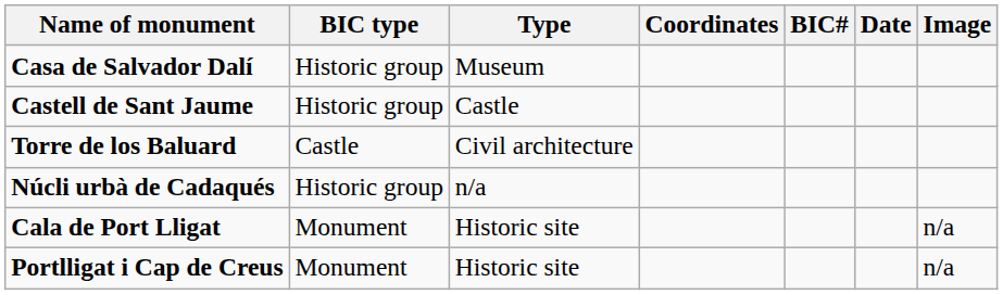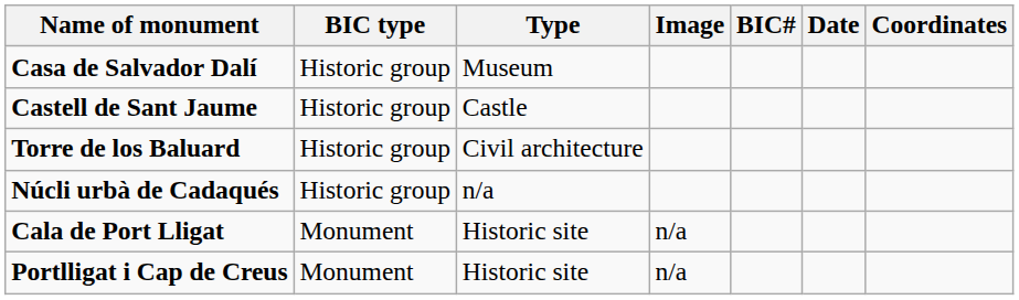columns swapped: Coordinates <-> Image
Torre de los Baluard | BIC type: Castle -> Historic group
